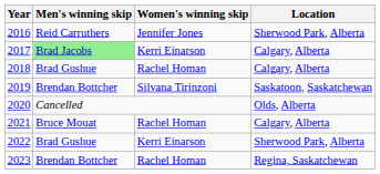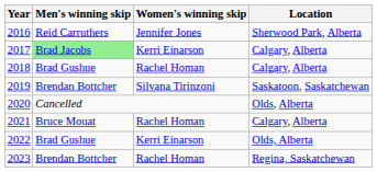2022 | Location: Sherwood Park, Alberta -> Olds, Alberta
